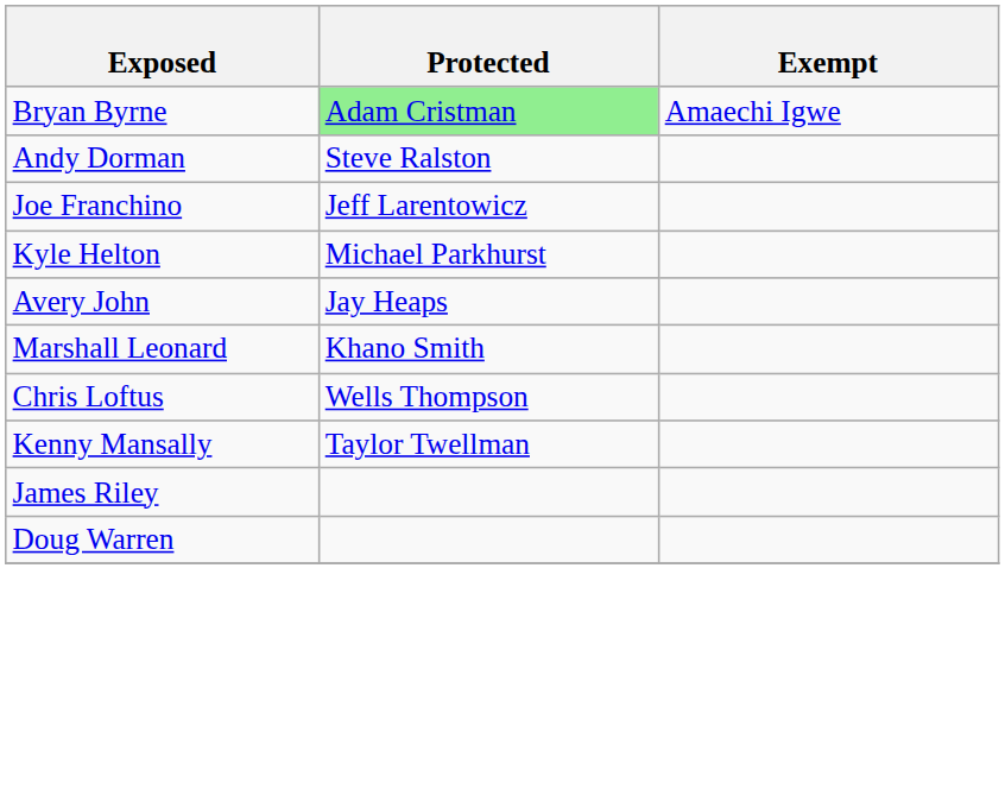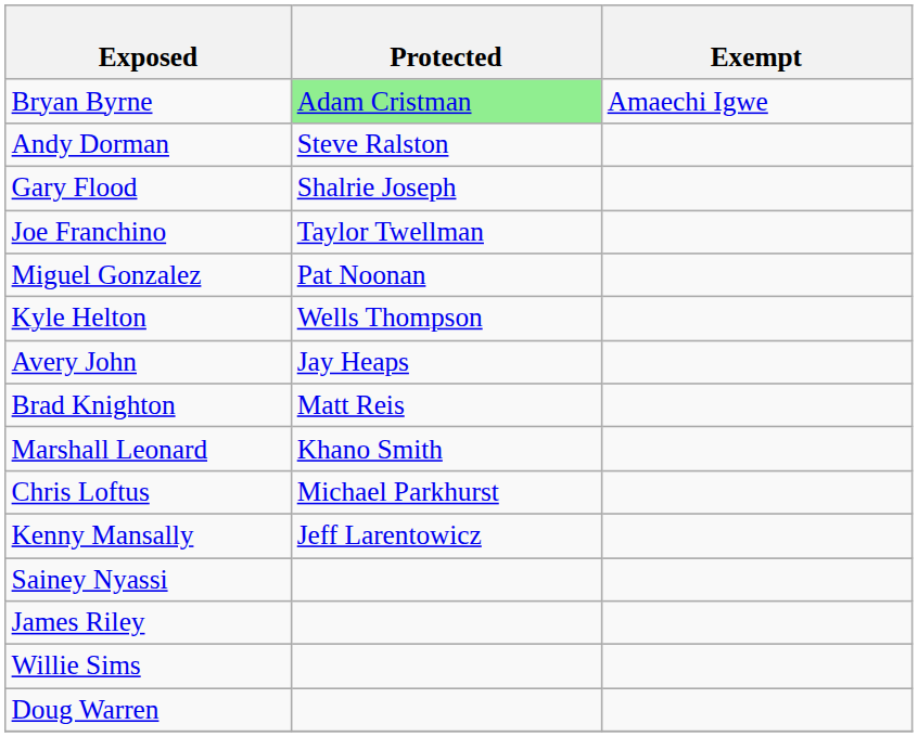+ row: Gary Flood | Shalrie Joseph
Joe Franchino | Protected: Jeff Larentowicz -> Taylor Twellman
+ row: Miguel Gonzalez | Pat Noonan
Kyle Helton | Protected: Michael Parkhurst -> Wells Thompson
+ row: Brad Knighton | Matt Reis
Chris Loftus | Protected: Wells Thompson -> Michael Parkhurst
Kenny Mansally | Protected: Taylor Twellman -> Jeff Larentowicz
+ row: Sainey Nyassi
+ row: Willie Sims
